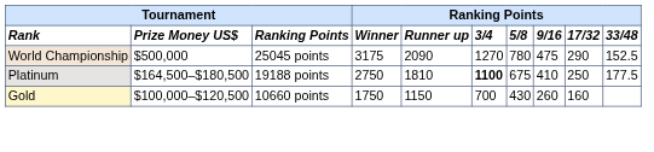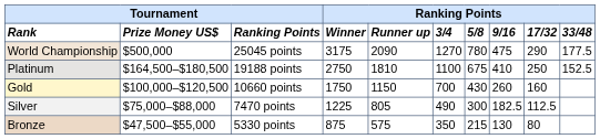World Championship | column 10: 152.5 -> 177.5
Platinum | column 6: bold -> normal
Platinum | column 10: 177.5 -> 152.5
+ row: Silver | $75,000–$88,000 | 7470 points | 1225 | 805 | 490 | 300 | 182.5 | 112.5
+ row: Bronze | $47,500–$55,000 | 5330 points | 875 | 575 | 350 | 215 | 130 | 80
